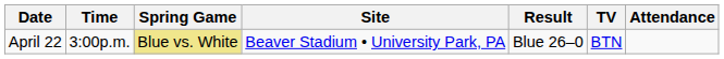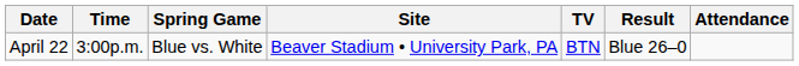columns swapped: TV <-> Result
April 22 | Spring Game: khaki background -> no background
